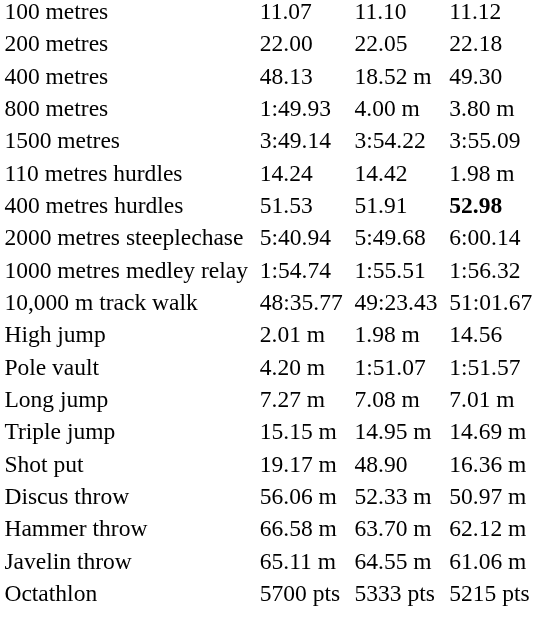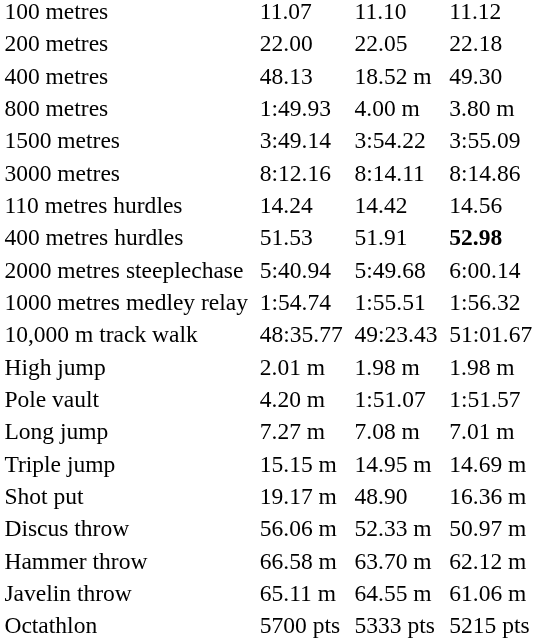+ row: 3000 metres | 8:12.16 | 8:14.11 | 8:14.86
110 metres hurdles | column 7: 1.98 m -> 14.56
High jump | column 7: 14.56 -> 1.98 m
